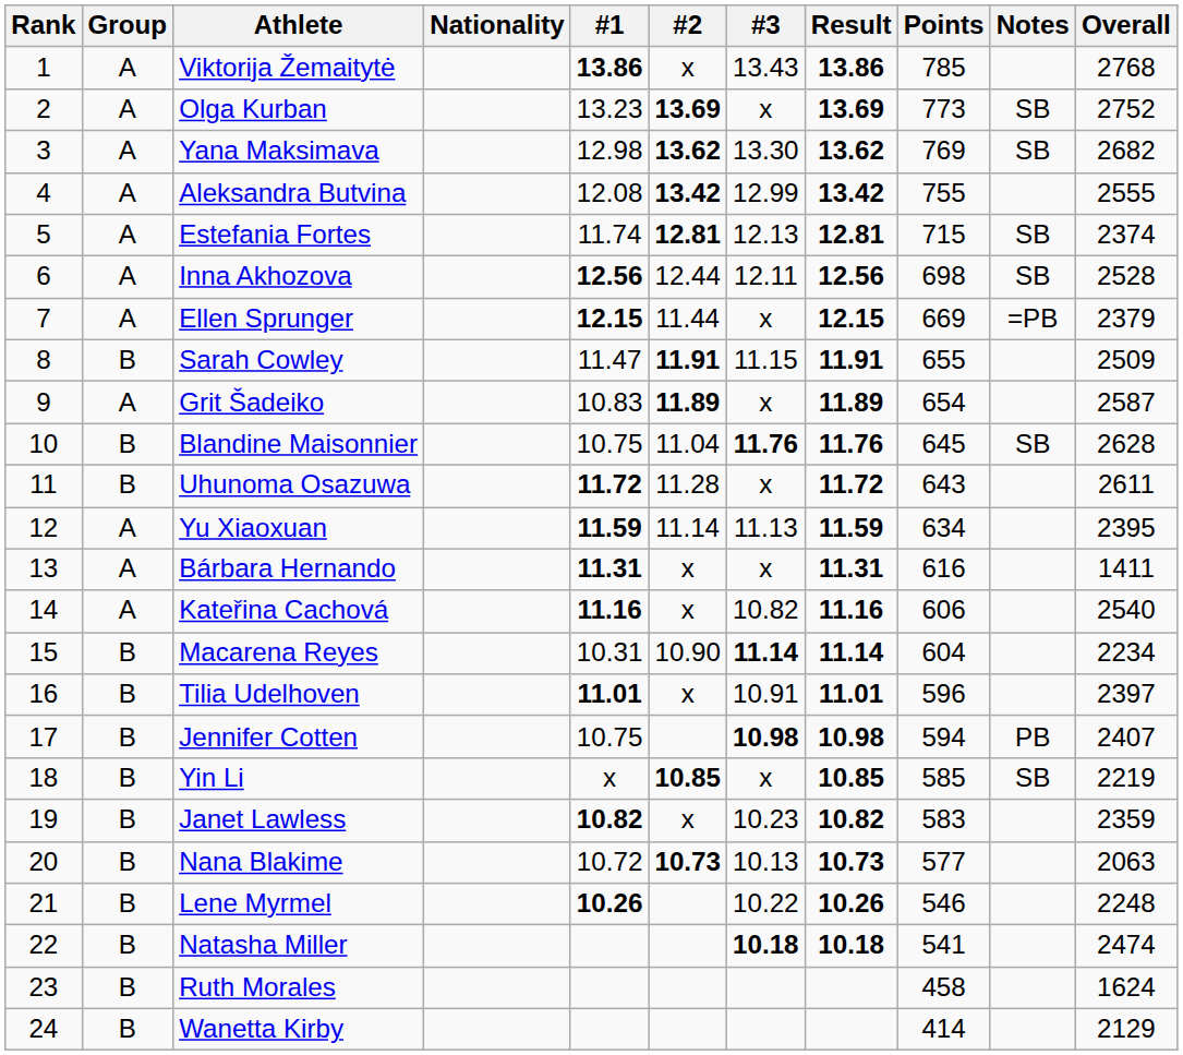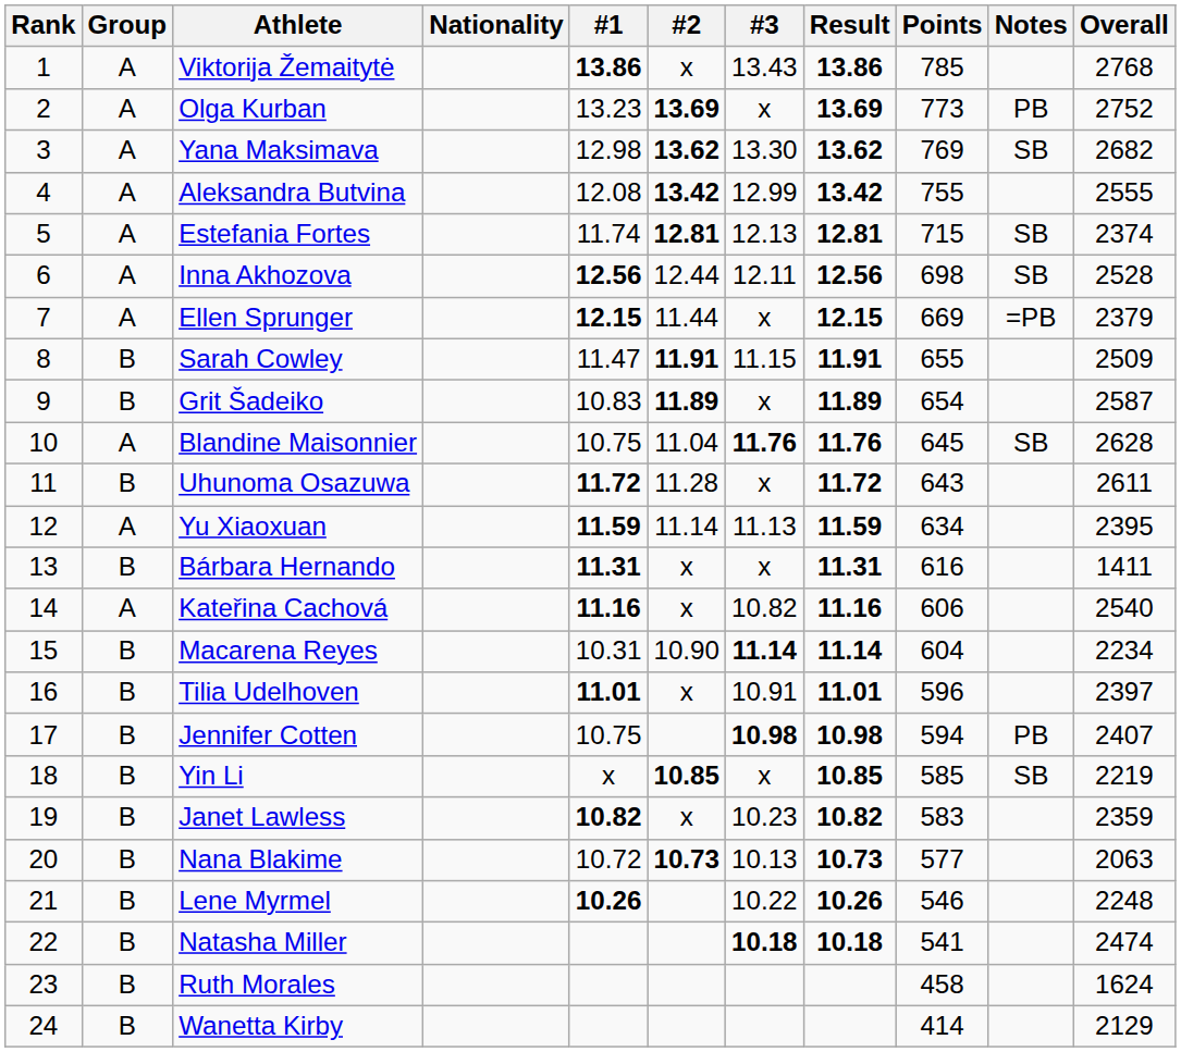Olga Kurban | Notes: SB -> PB
Grit Šadeiko | Group: A -> B
Blandine Maisonnier | Group: B -> A
Bárbara Hernando | Group: A -> B
